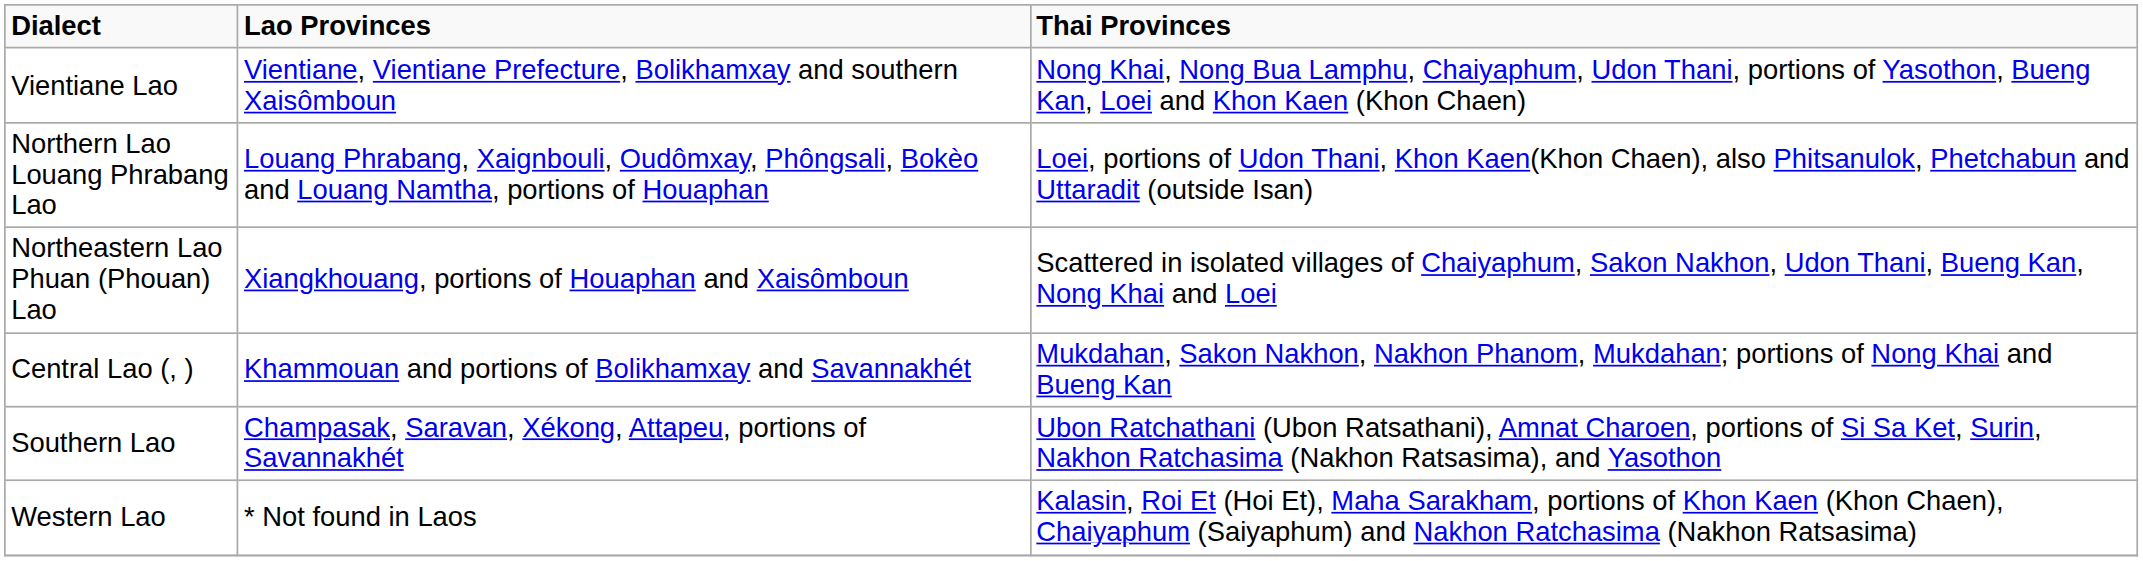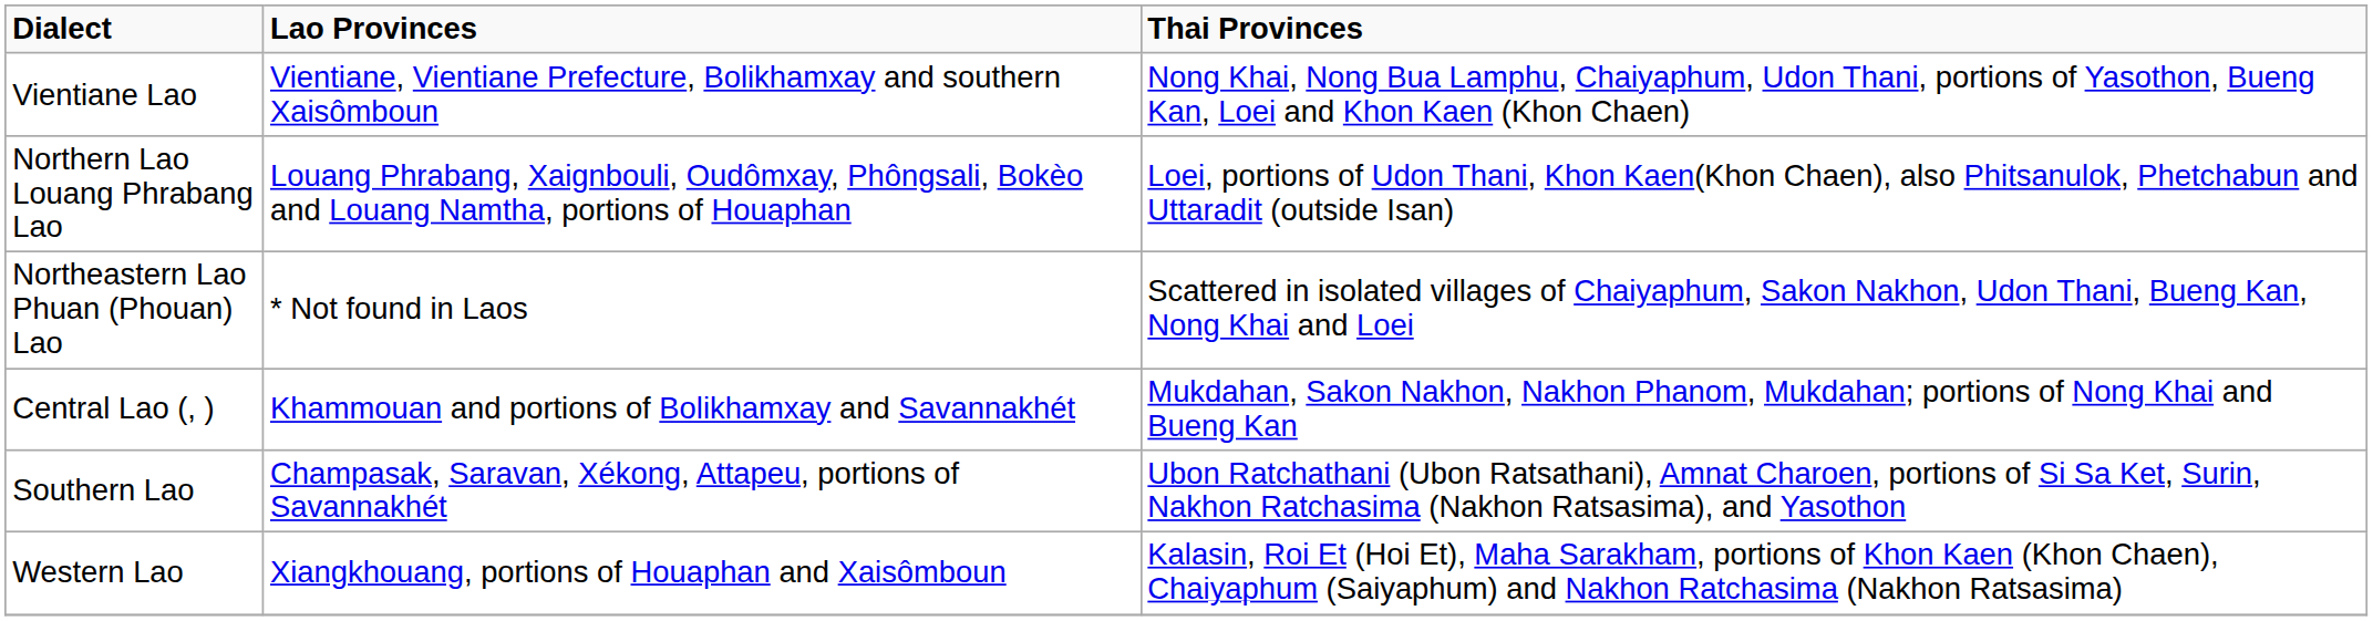Northeastern Lao Phuan (Phouan) Lao | Lao Provinces: Xiangkhouang, portions of Houaphan and Xaisômboun -> * Not found in Laos
Western Lao | Lao Provinces: * Not found in Laos -> Xiangkhouang, portions of Houaphan and Xaisômboun
